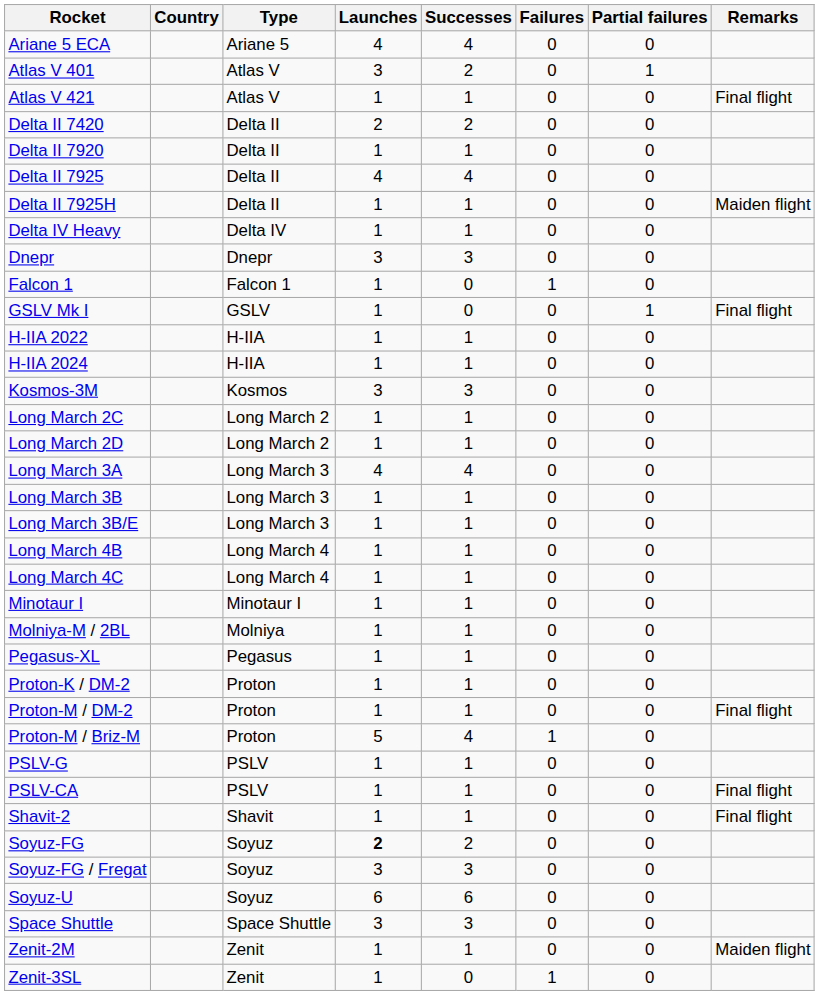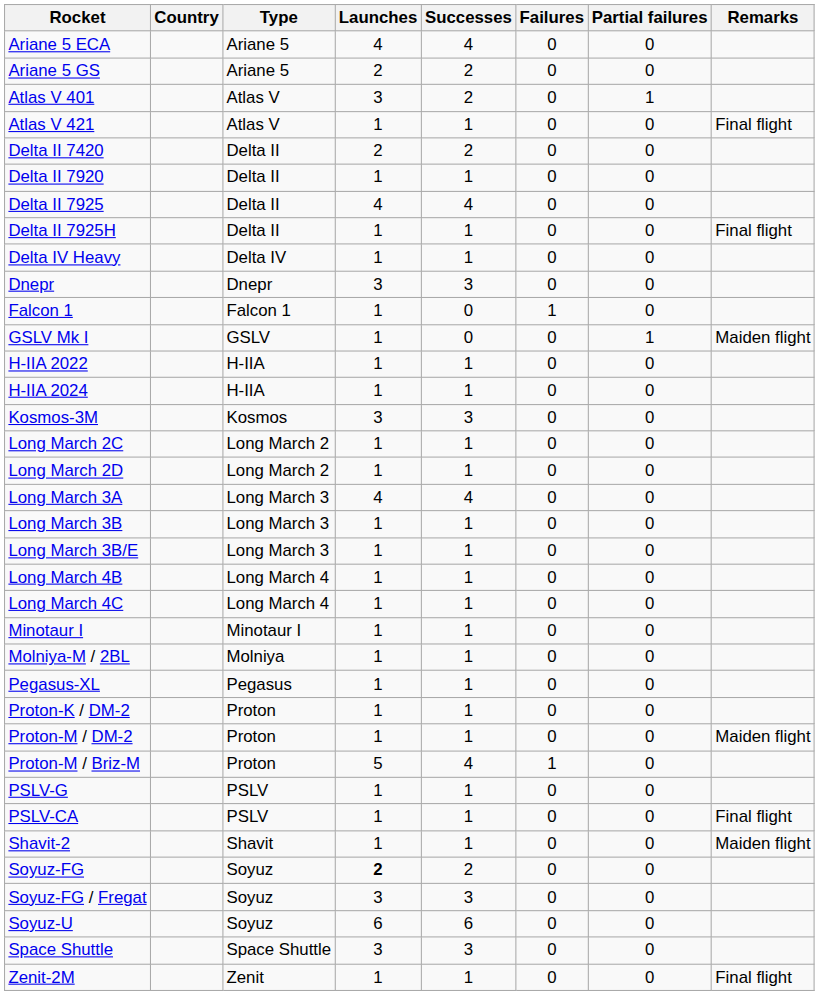+ row: Ariane 5 GS | Ariane 5 | 2 | 2 | 0 | 0
Delta II 7925H | Remarks: Maiden flight -> Final flight
GSLV Mk I | Remarks: Final flight -> Maiden flight
Proton-M / DM-2 | Remarks: Final flight -> Maiden flight
Shavit-2 | Remarks: Final flight -> Maiden flight
Zenit-2M | Remarks: Maiden flight -> Final flight
- row: Zenit-3SL | Zenit | 1 | 0 | 1 | 0
